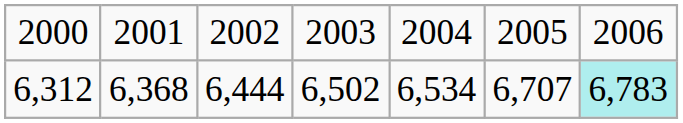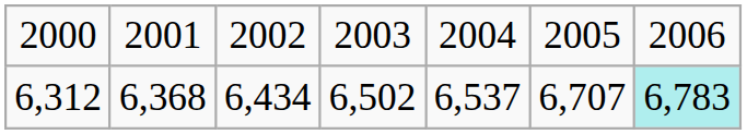6,312 | column 3: 6,444 -> 6,434
6,312 | column 5: 6,534 -> 6,537
